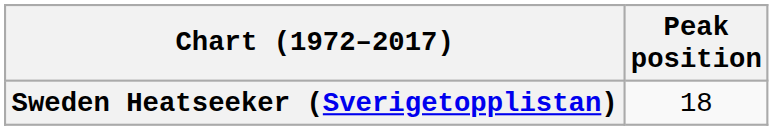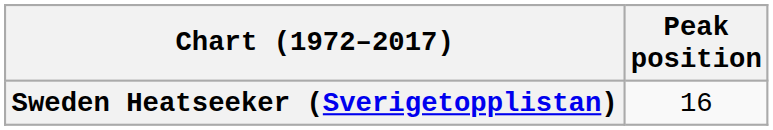Sweden Heatseeker (Sverigetopplistan) | Peak position: 18 -> 16
